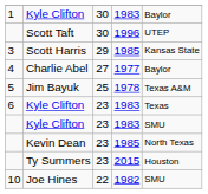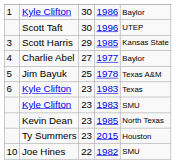1 / Kyle Clifton | column 4: 1983 -> 1986
